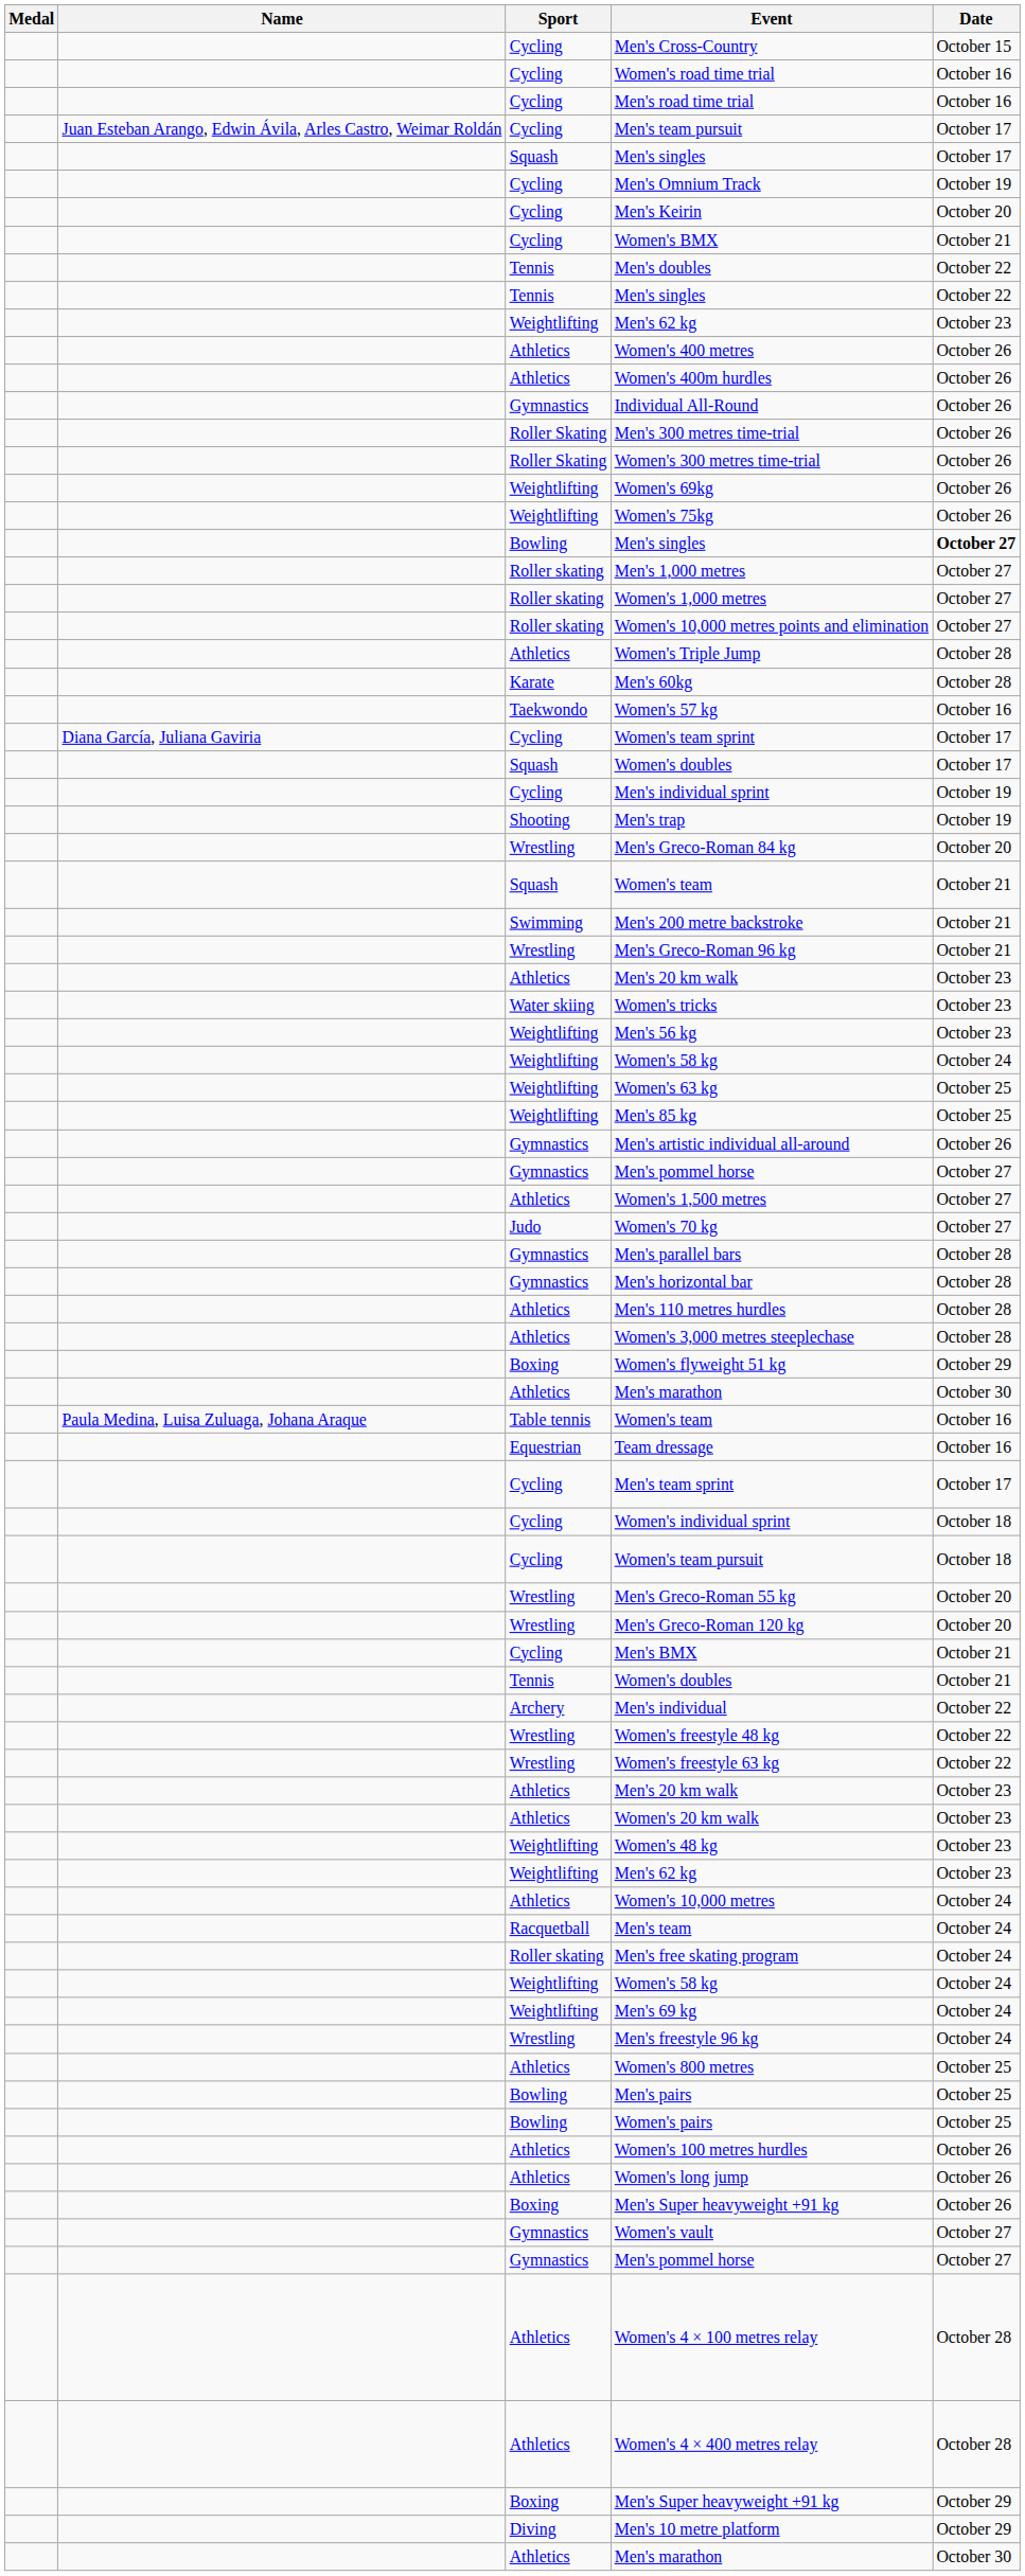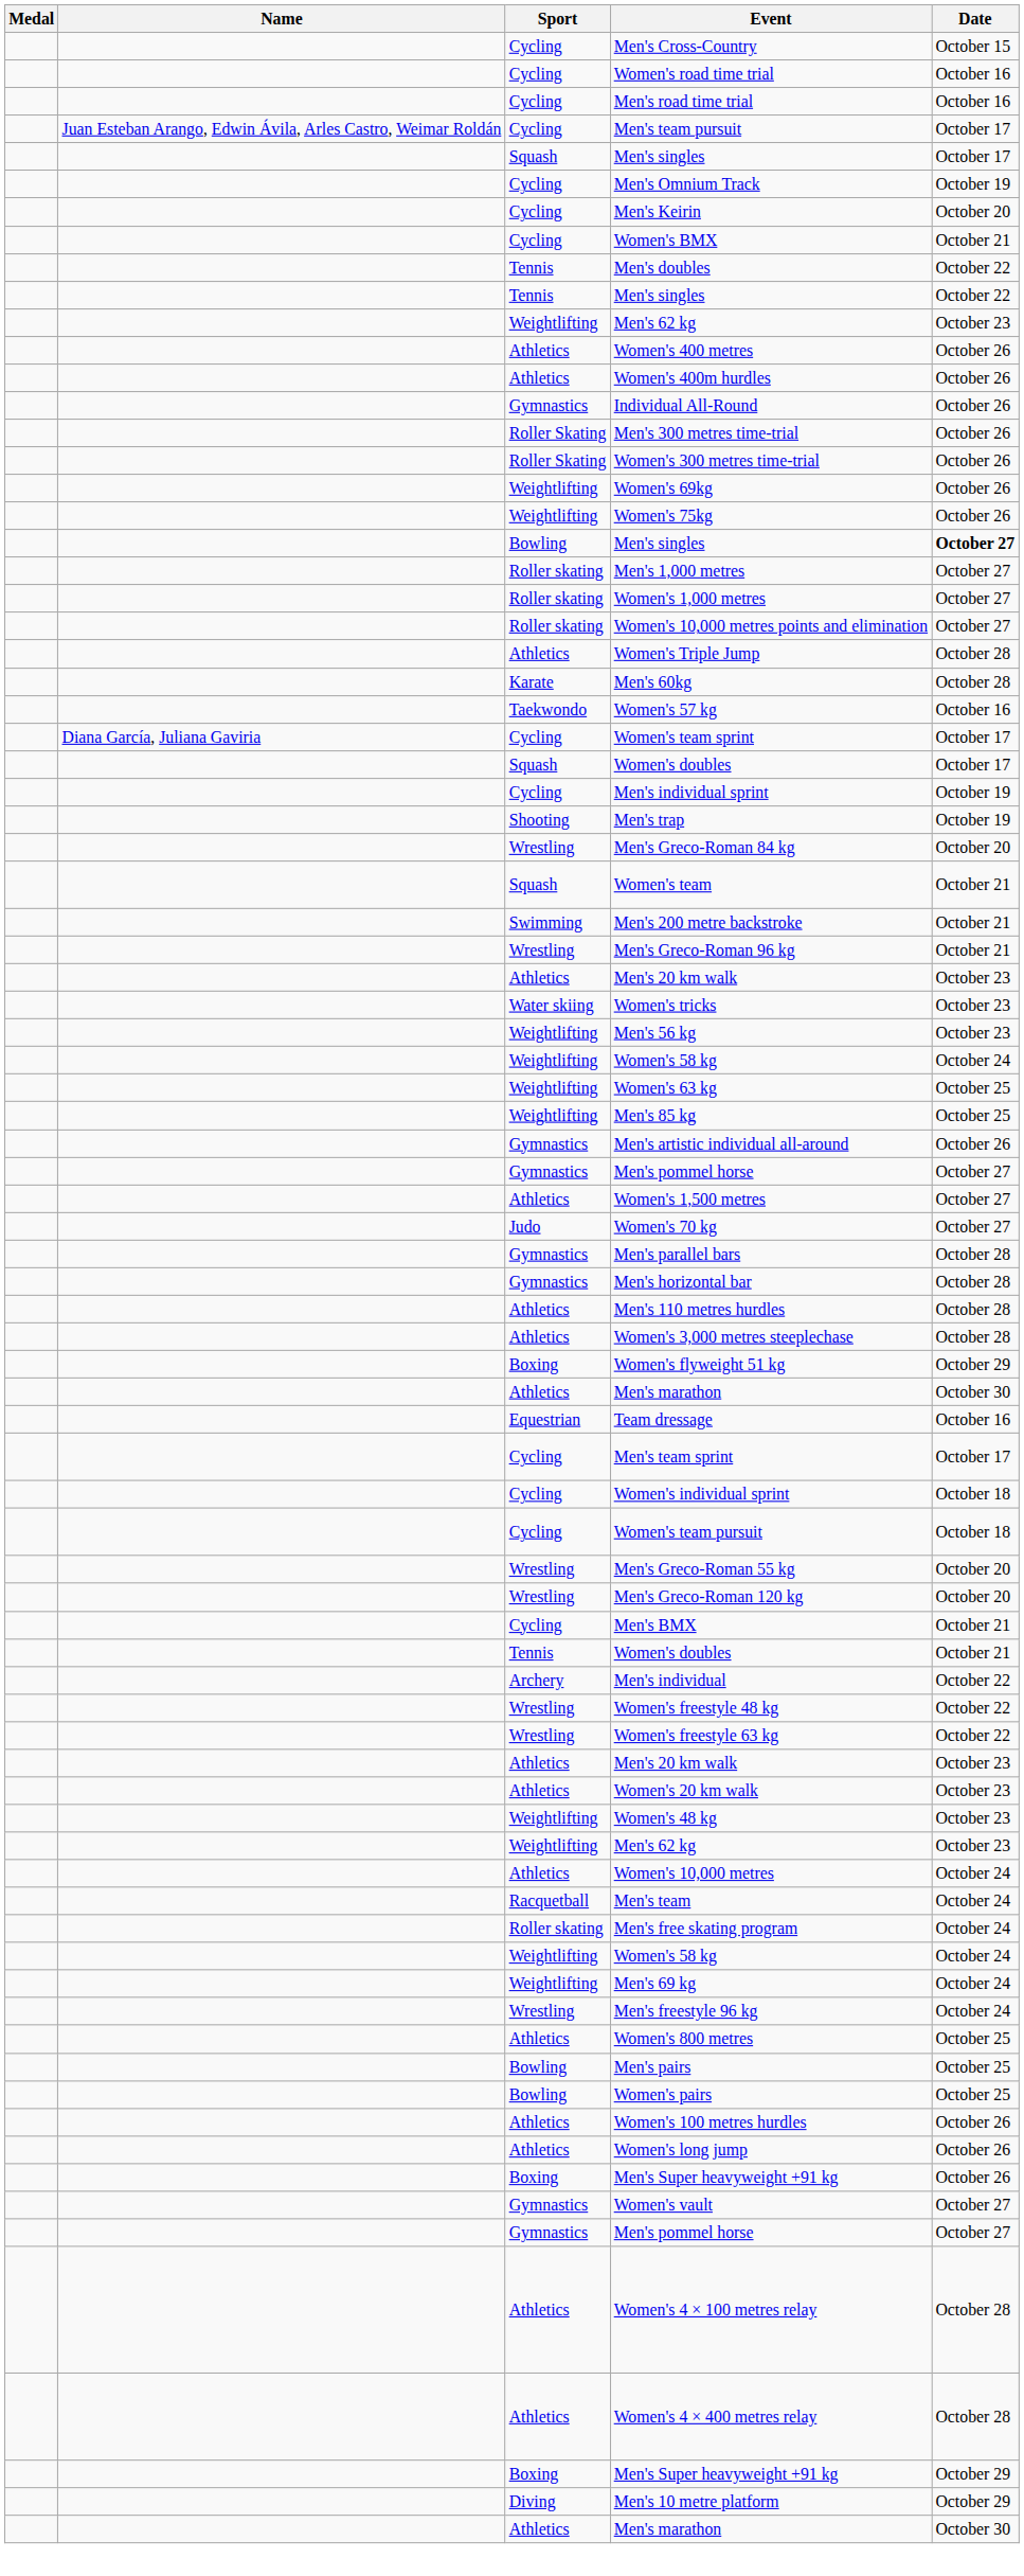- row: Paula Medina, Luisa Zuluaga, Johana Araque | Table tennis | Women's team | October 16
